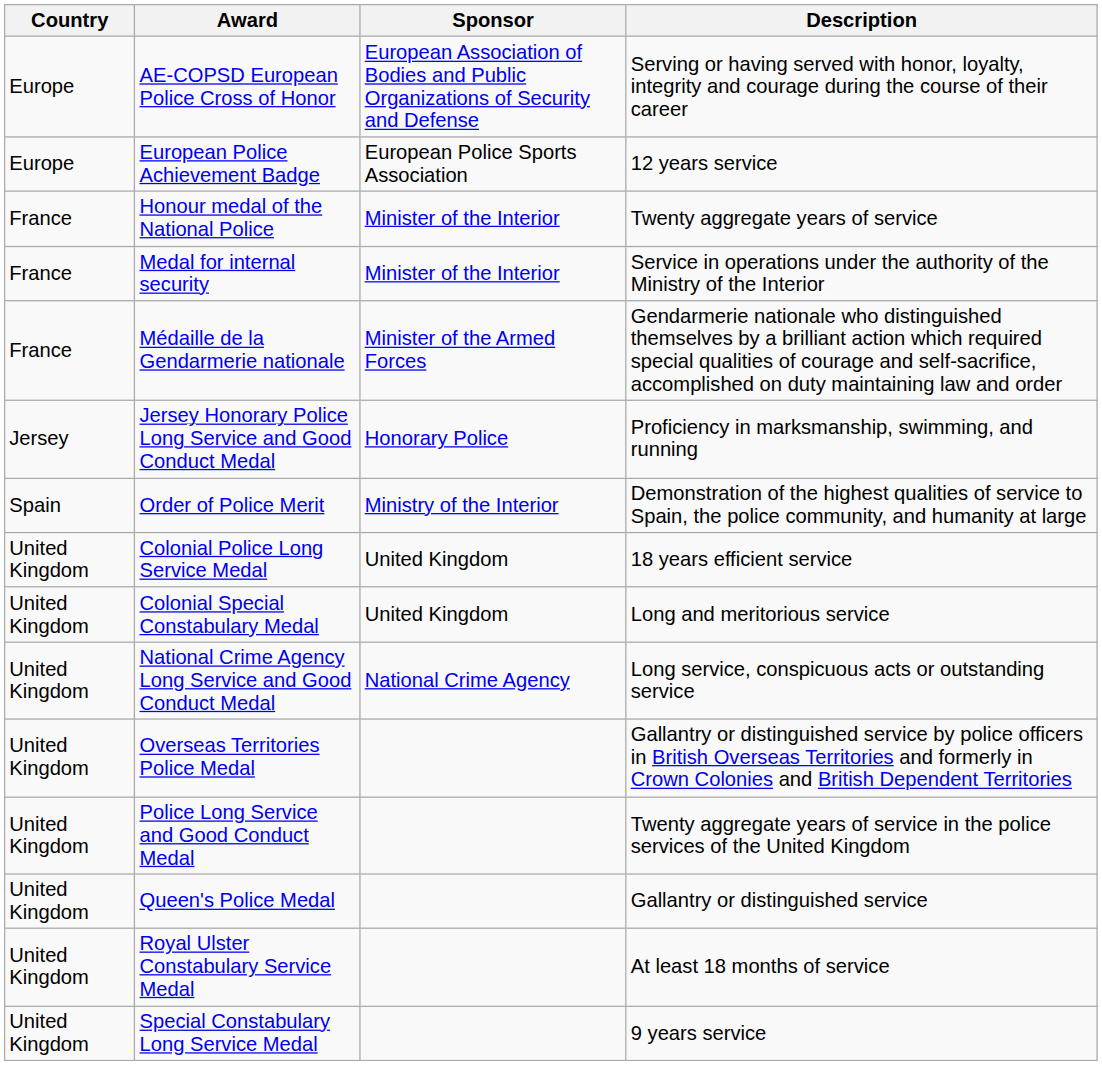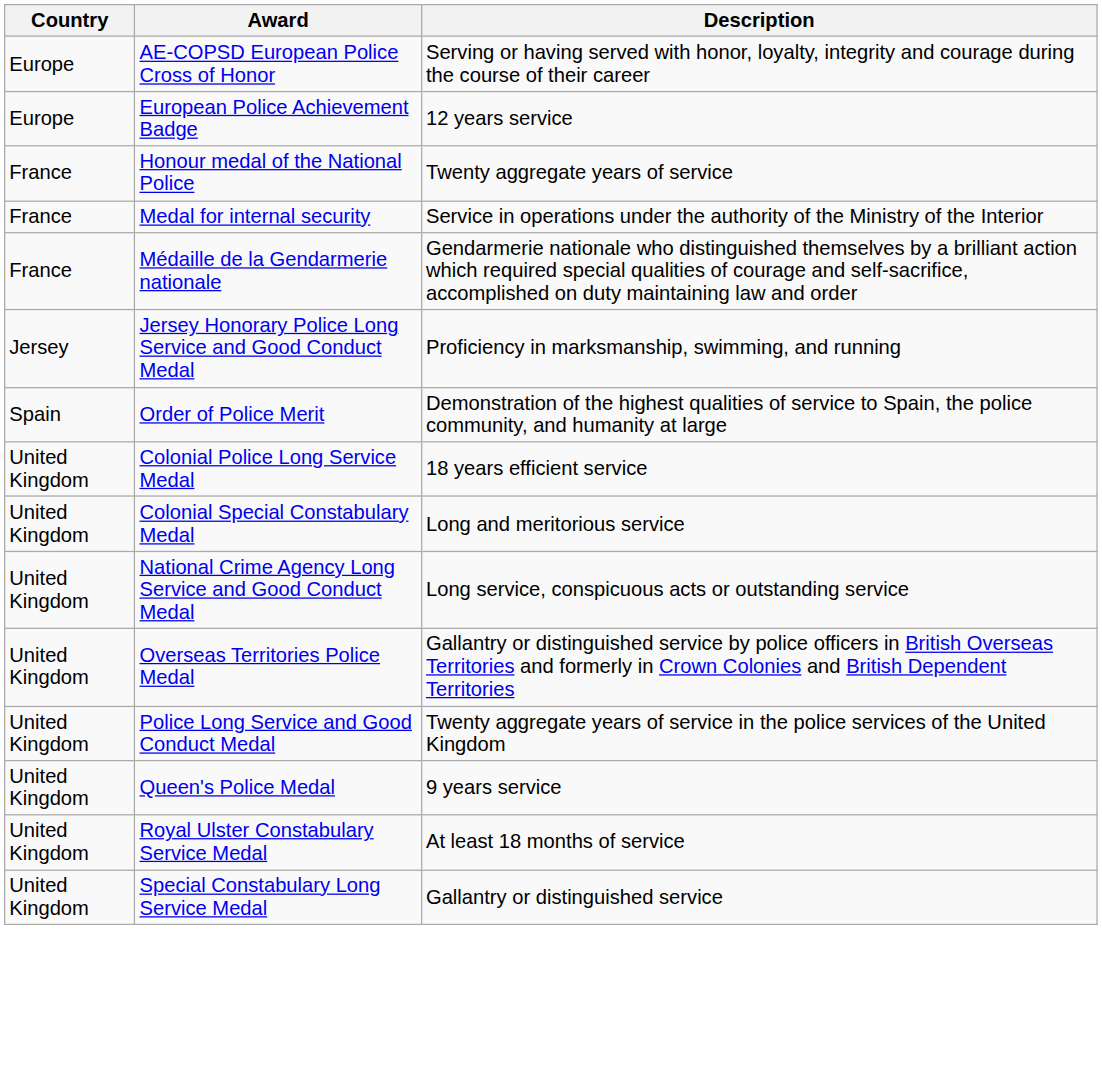- column: Sponsor | European Association of Bodies and Public Organizations of Security and Defense | European Police Sports Association | Minister of the Interior | Minister of the Interior | Minister of the Armed Forces | Honorary Police | Ministry of the Interior | United Kingdom | United Kingdom | National Crime Agency
Queen's Police Medal | Description: Gallantry or distinguished service -> 9 years service
Special Constabulary Long Service Medal | Description: 9 years service -> Gallantry or distinguished service
